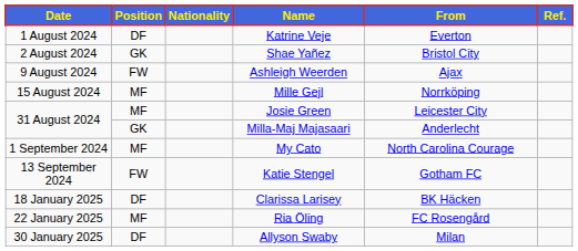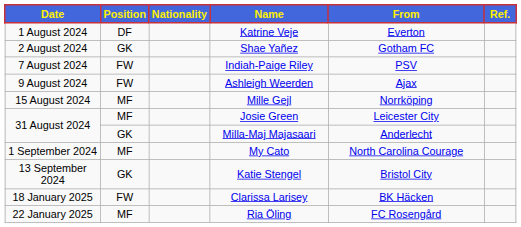Shae Yañez | From: Bristol City -> Gotham FC
+ row: 7 August 2024 | FW | Indiah-Paige Riley | PSV
Katie Stengel | Position: FW -> GK
Katie Stengel | From: Gotham FC -> Bristol City
Clarissa Larisey | Position: DF -> FW
- row: 30 January 2025 | DF | Allyson Swaby | Milan
